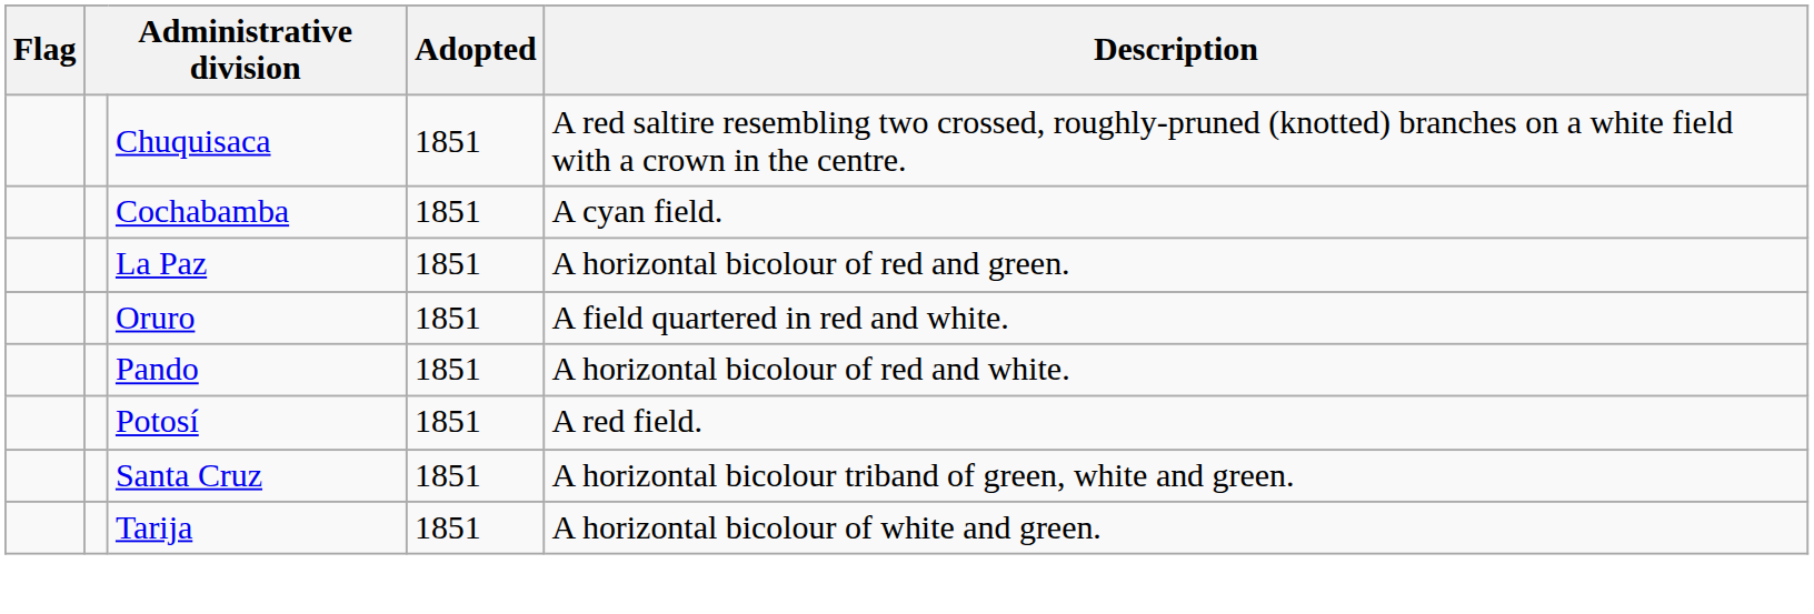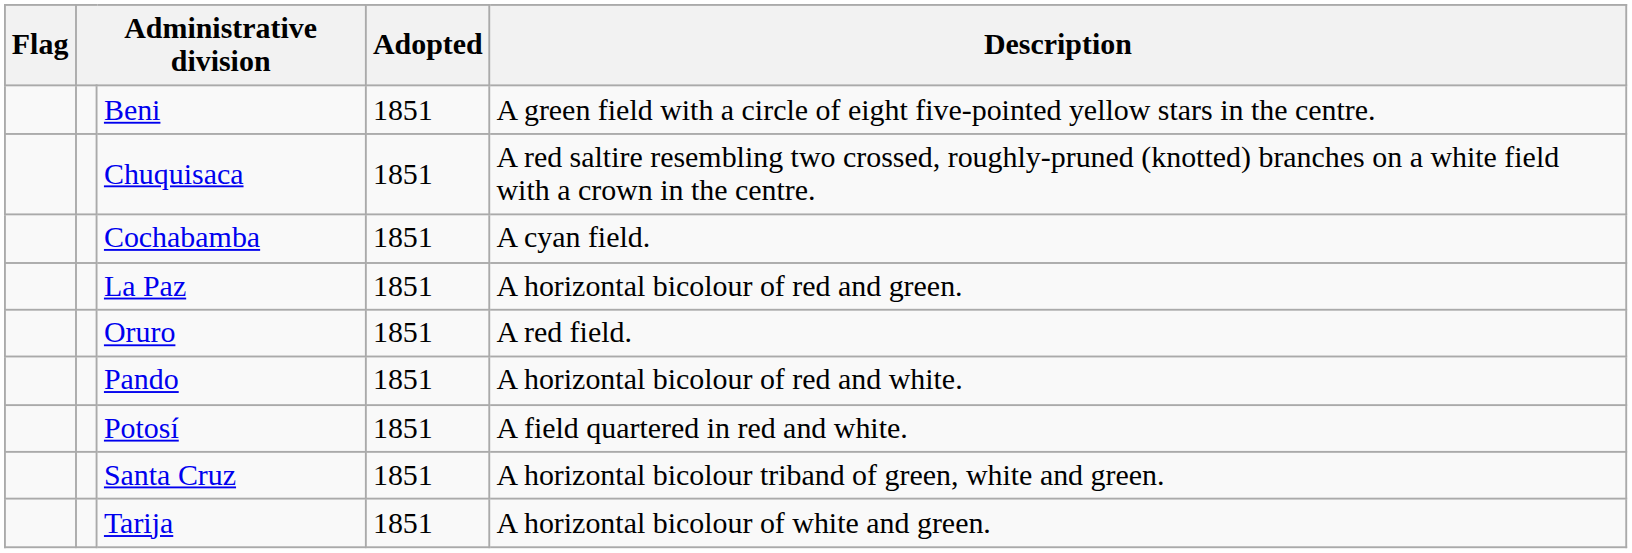+ row: Beni | 1851 | A green field with a circle of eight five-pointed yellow stars in the centre.
Oruro | Description: A field quartered in red and white. -> A red field.
Potosí | Description: A red field. -> A field quartered in red and white.
